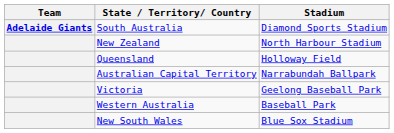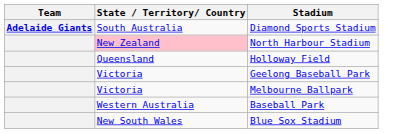North Harbour Stadium | State / Territory/ Country: no background -> pink background
- row: Australian Capital Territory | Narrabundah Ballpark
+ row: Victoria | Melbourne Ballpark
